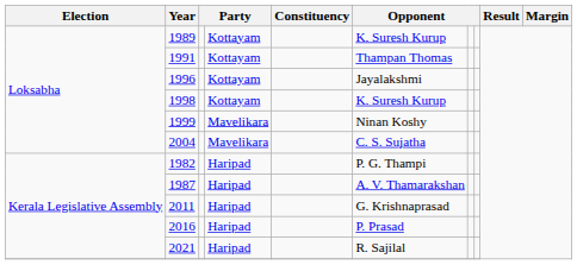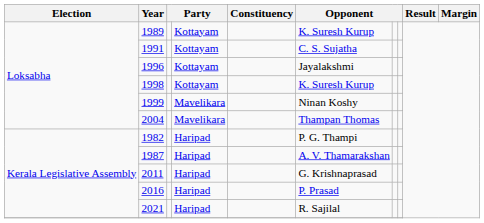1991 | column 6: Thampan Thomas -> C. S. Sujatha
2004 | column 6: C. S. Sujatha -> Thampan Thomas
